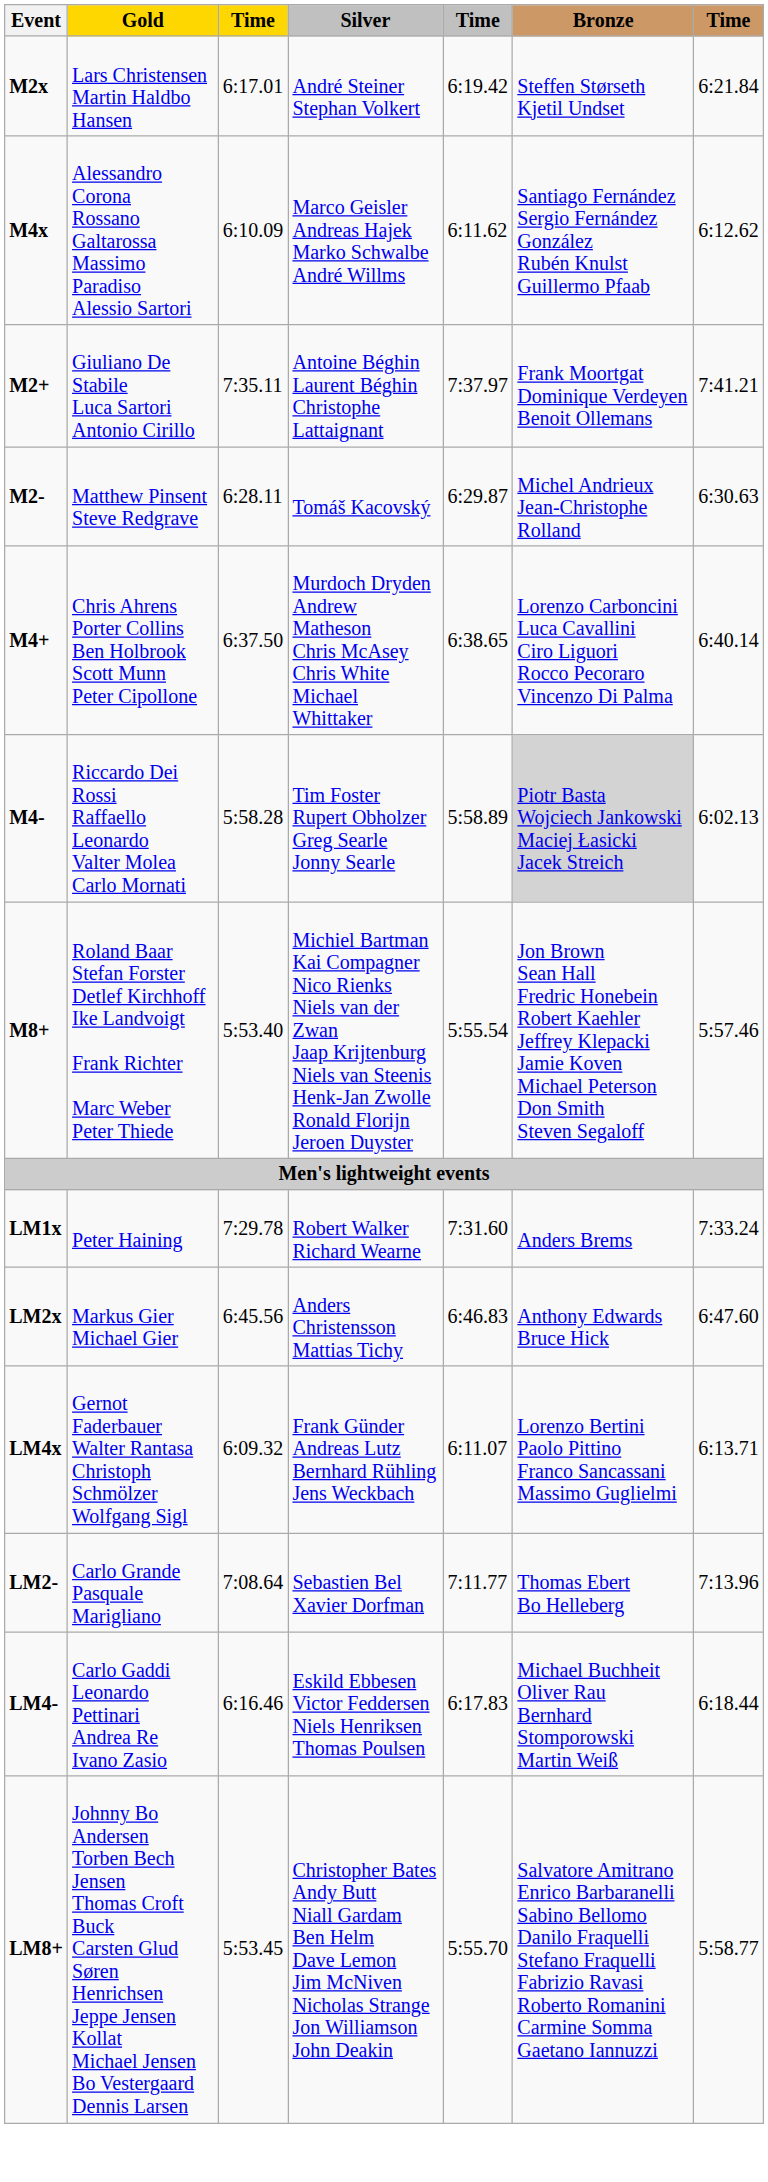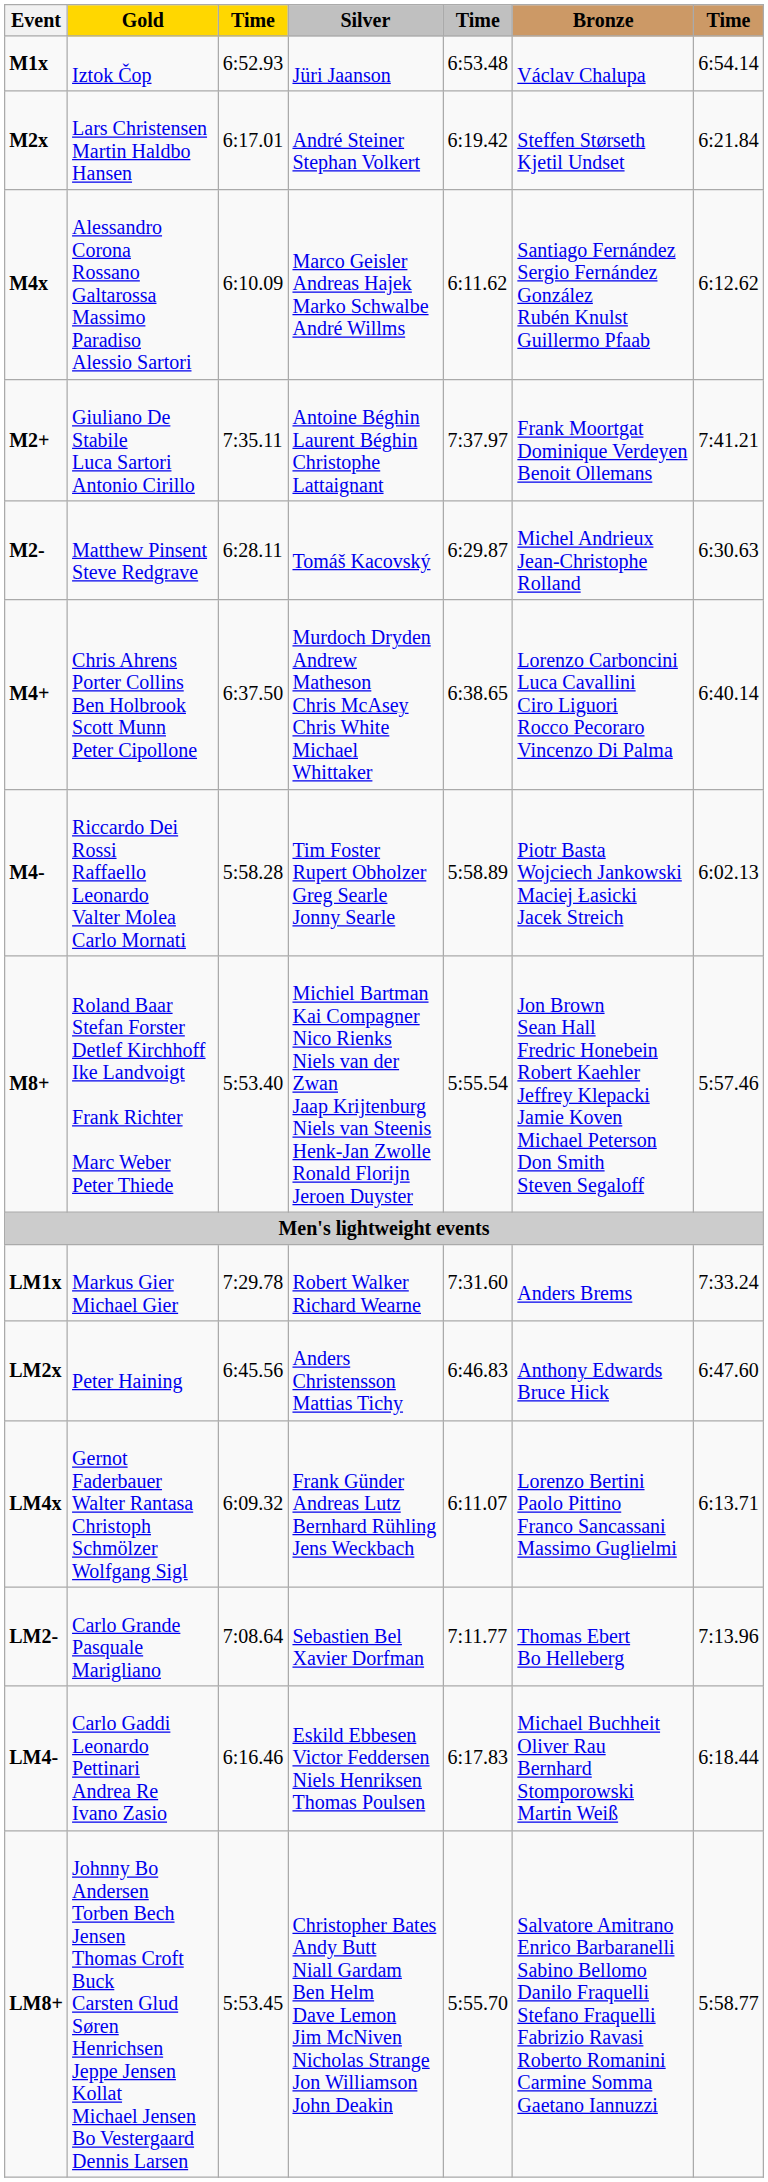+ row: M1x | Iztok Čop | 6:52.93 | Jüri Jaanson | 6:53.48 | Václav Chalupa | 6:54.14
M4- | Bronze: lightgrey background -> no background
LM1x | Gold: Peter Haining -> Markus Gier Michael Gier
LM2x | Gold: Markus Gier Michael Gier -> Peter Haining
